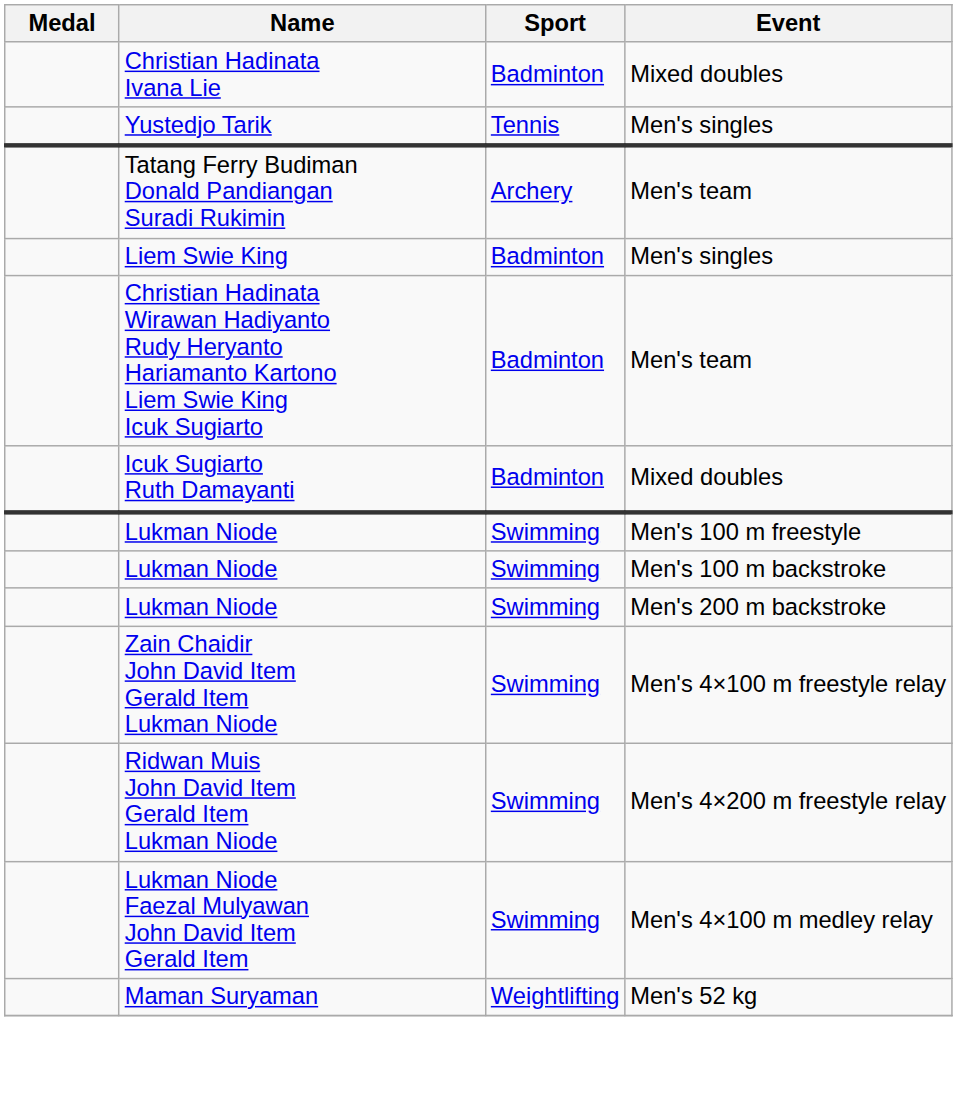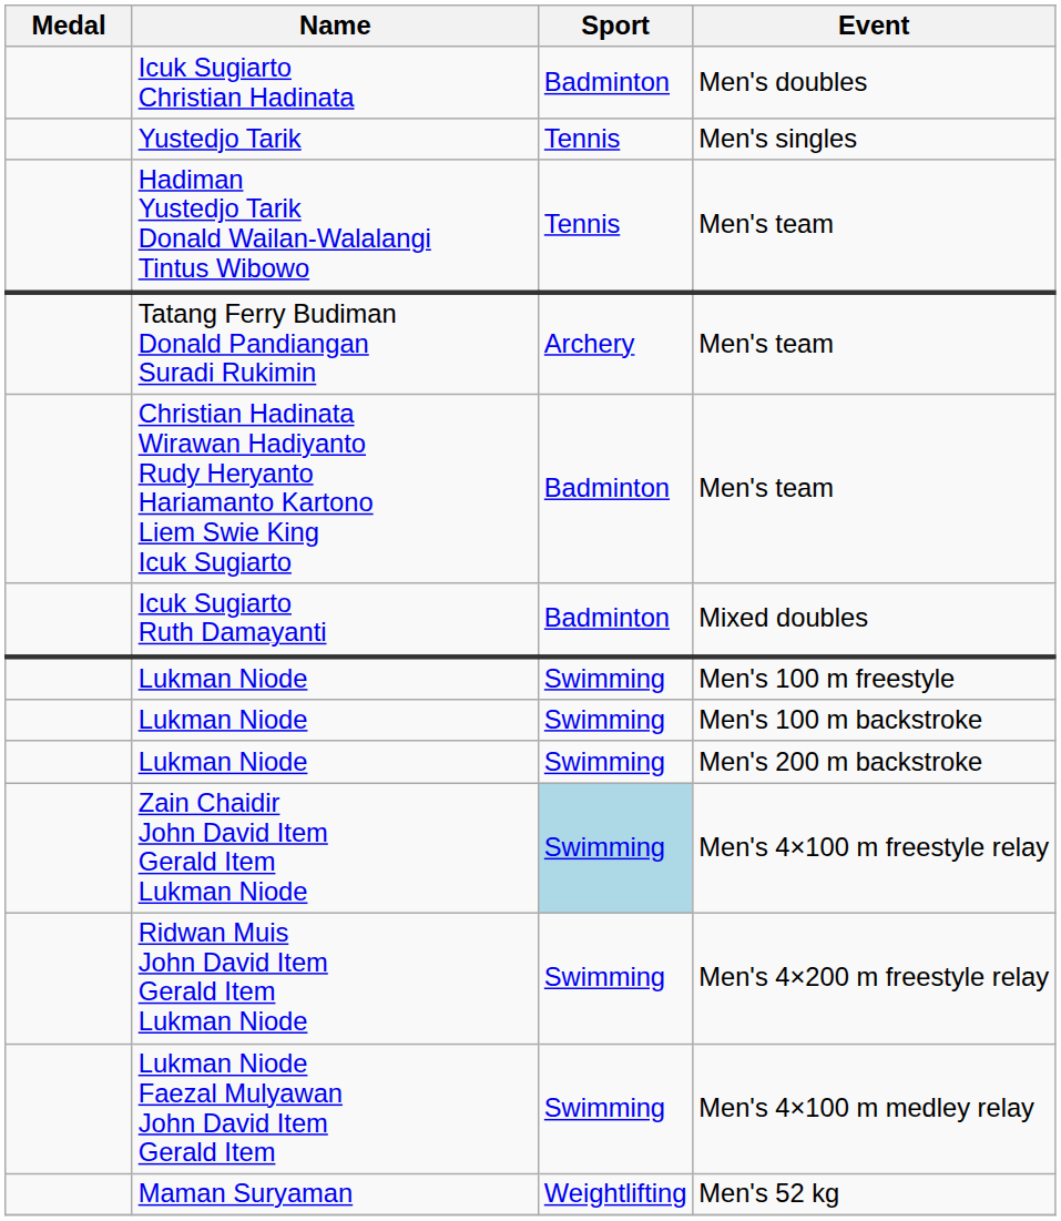+ row: Icuk Sugiarto Christian Hadinata | Badminton | Men's doubles
- row: Christian Hadinata Ivana Lie | Badminton | Mixed doubles
+ row: Hadiman Yustedjo Tarik Donald Wailan-Walalangi Tintus Wibowo | Tennis | Men's team
- row: Liem Swie King | Badminton | Men's singles
Zain Chaidir John David Item Gerald Item Lukman Niode | Sport: no background -> lightblue background
